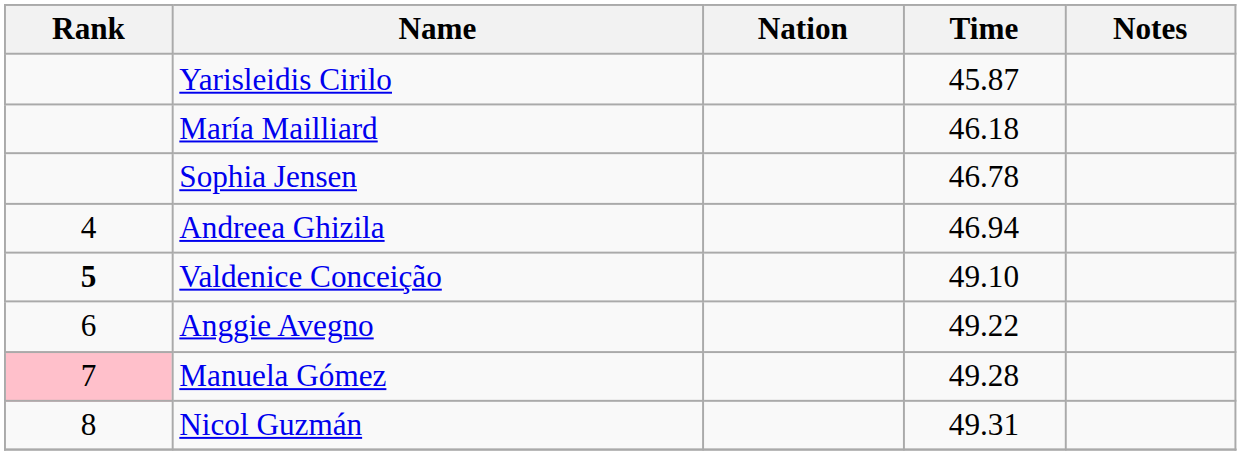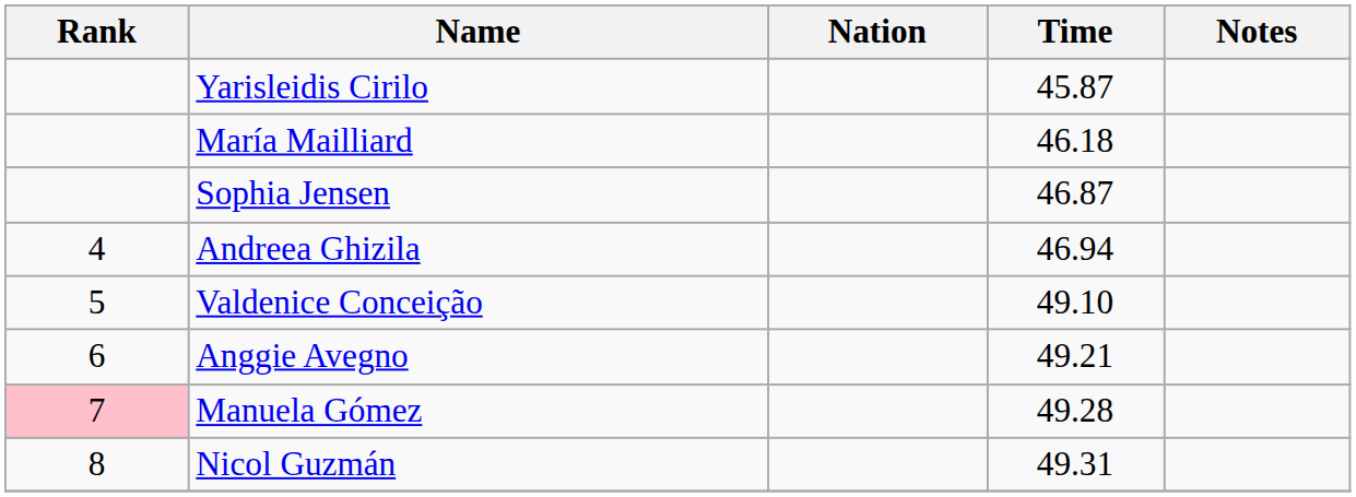Sophia Jensen | Time: 46.78 -> 46.87
Valdenice Conceição | Rank: bold -> normal
Anggie Avegno | Time: 49.22 -> 49.21
